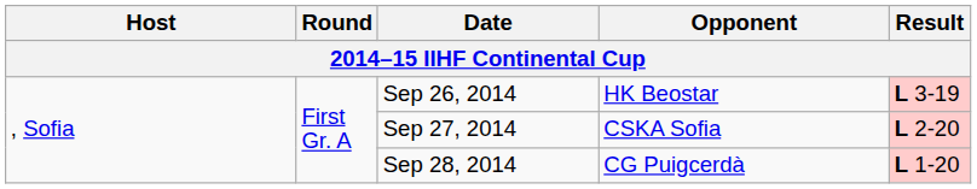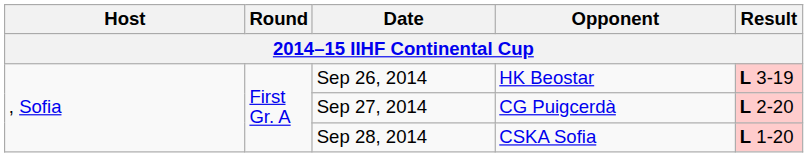Sep 27, 2014 | Opponent: CSKA Sofia -> CG Puigcerdà
Sep 28, 2014 | Opponent: CG Puigcerdà -> CSKA Sofia
